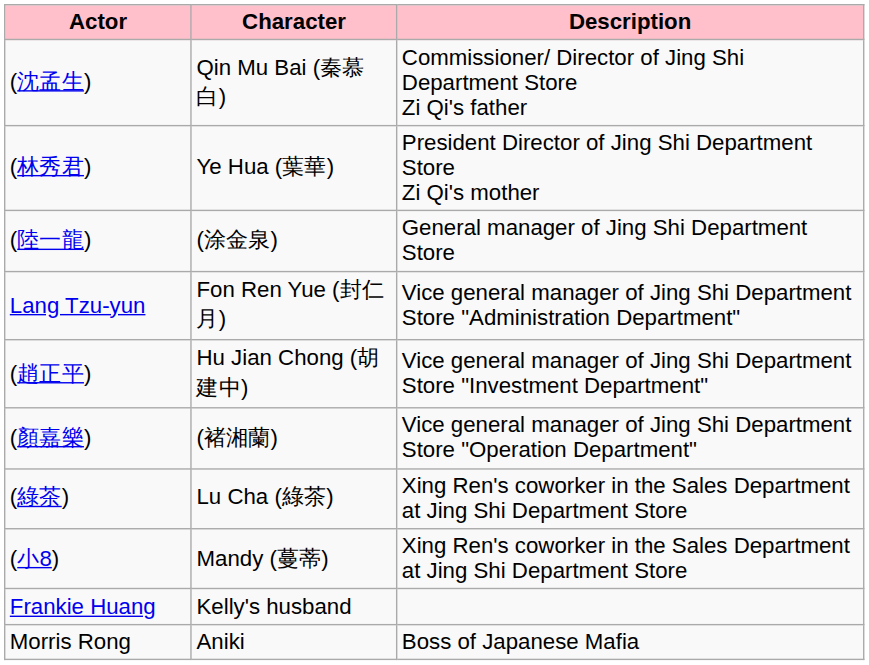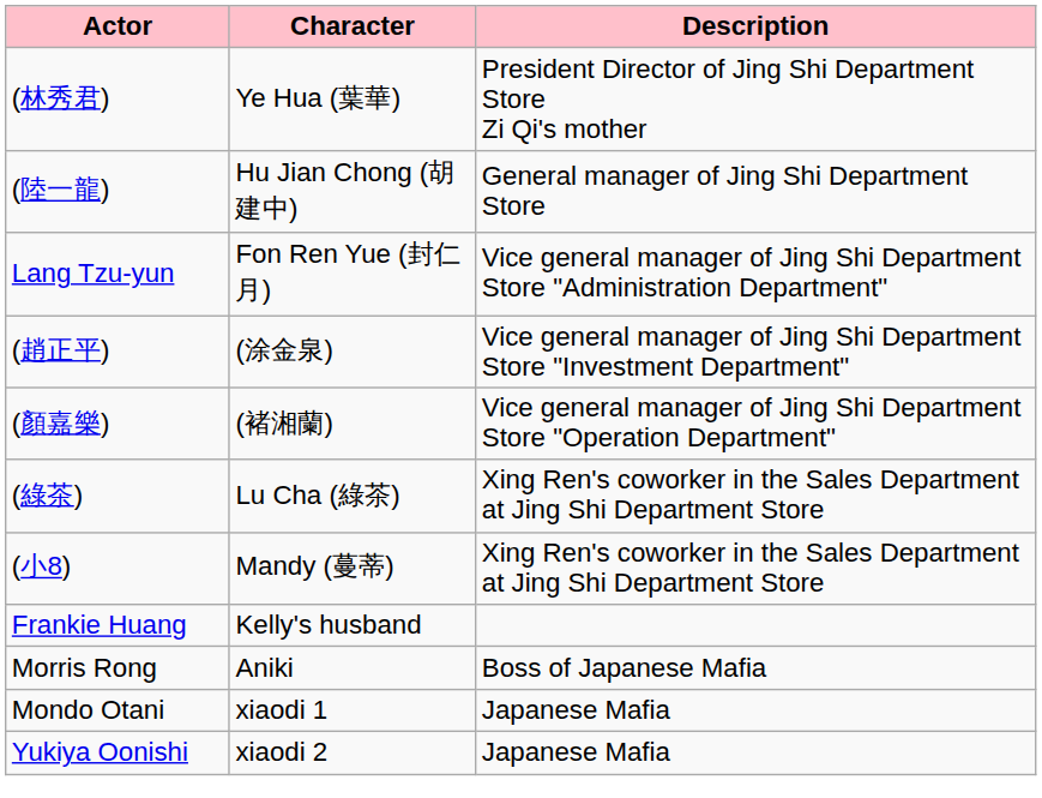- row: (沈孟生) | Qin Mu Bai (秦慕白) | Commissioner/ Director of Jing Shi Department Store Zi Qi's father
(陸一龍) | Character: (涂金泉) -> Hu Jian Chong (胡建中)
(趙正平) | Character: Hu Jian Chong (胡建中) -> (涂金泉)
+ row: Mondo Otani | xiaodi 1 | Japanese Mafia
+ row: Yukiya Oonishi | xiaodi 2 | Japanese Mafia
